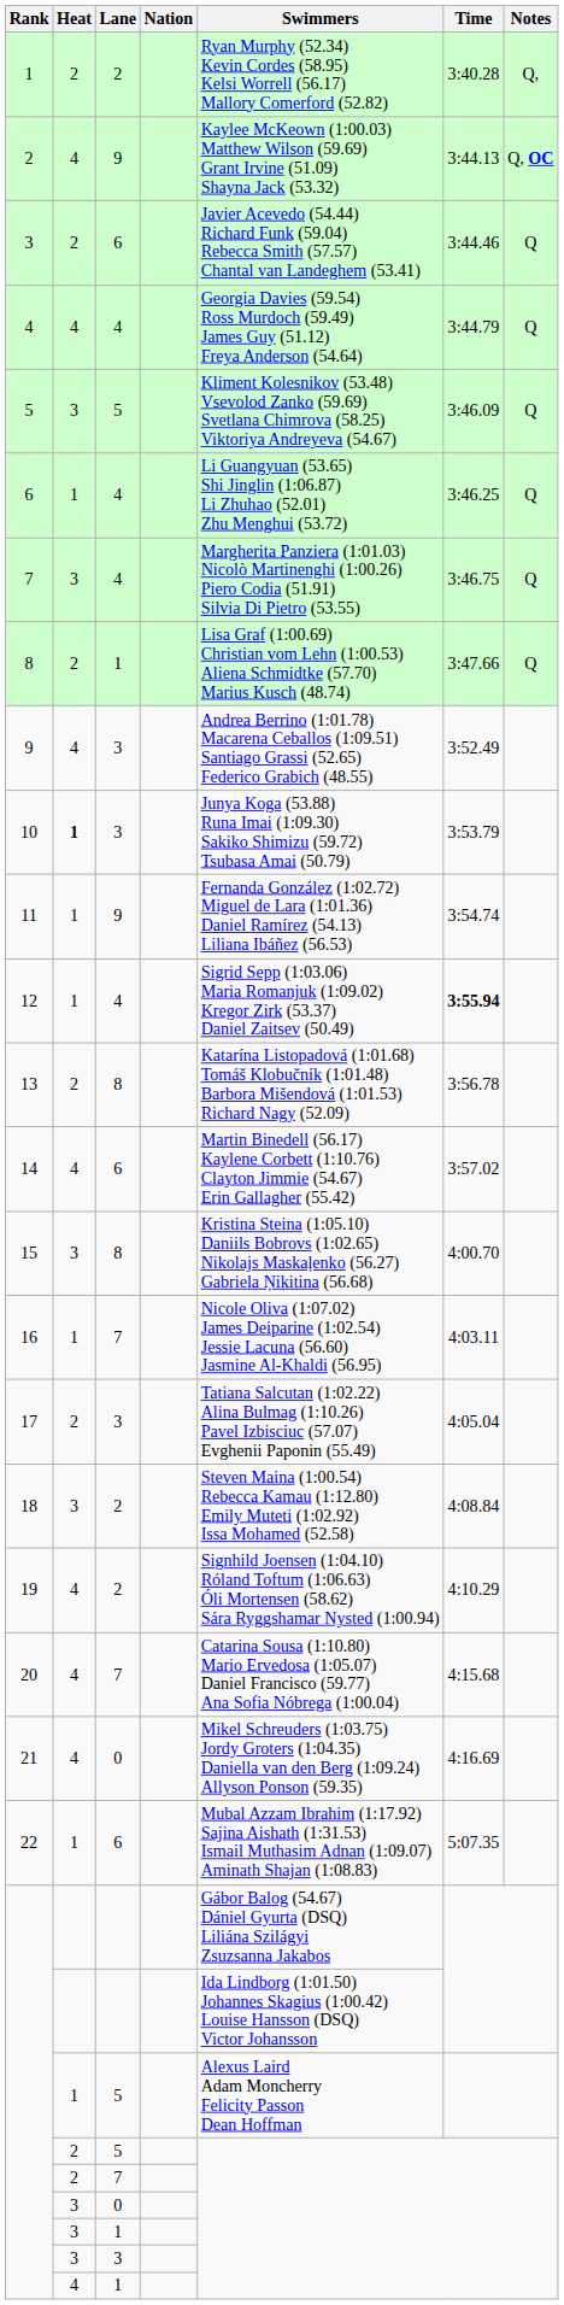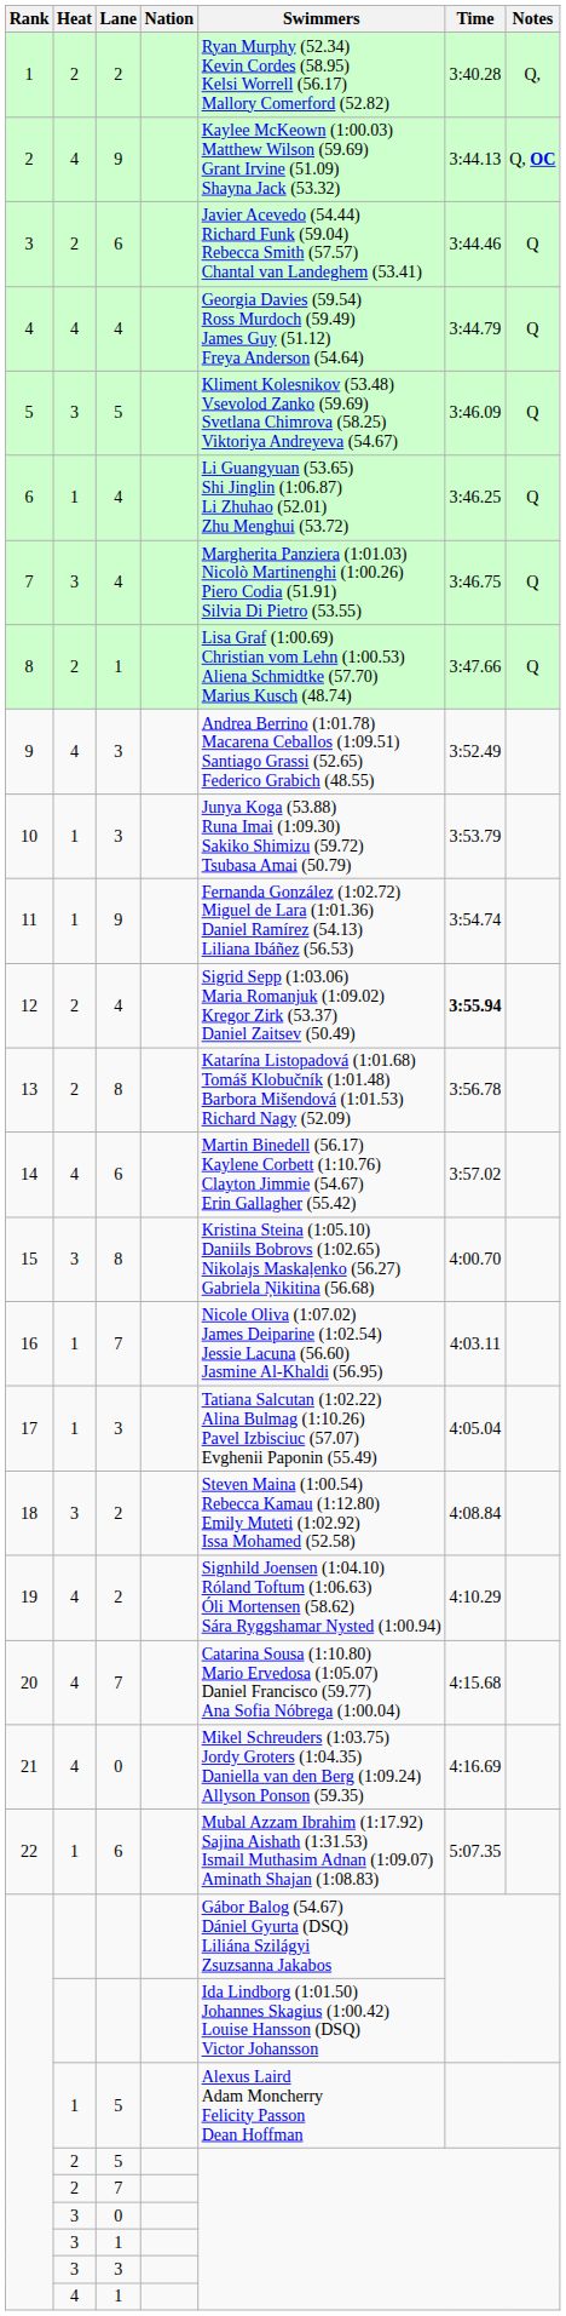10 | Heat: bold -> normal
12 | Heat: 1 -> 2
17 | Heat: 2 -> 1
